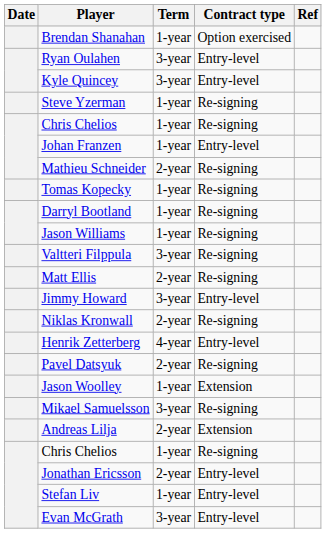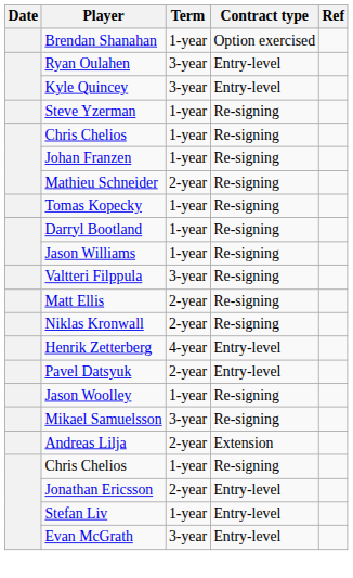Johan Franzen | Contract type: Entry-level -> Re-signing
- row: Jimmy Howard | 3-year | Entry-level
Pavel Datsyuk | Contract type: Re-signing -> Entry-level
Jason Woolley | Contract type: Extension -> Re-signing
